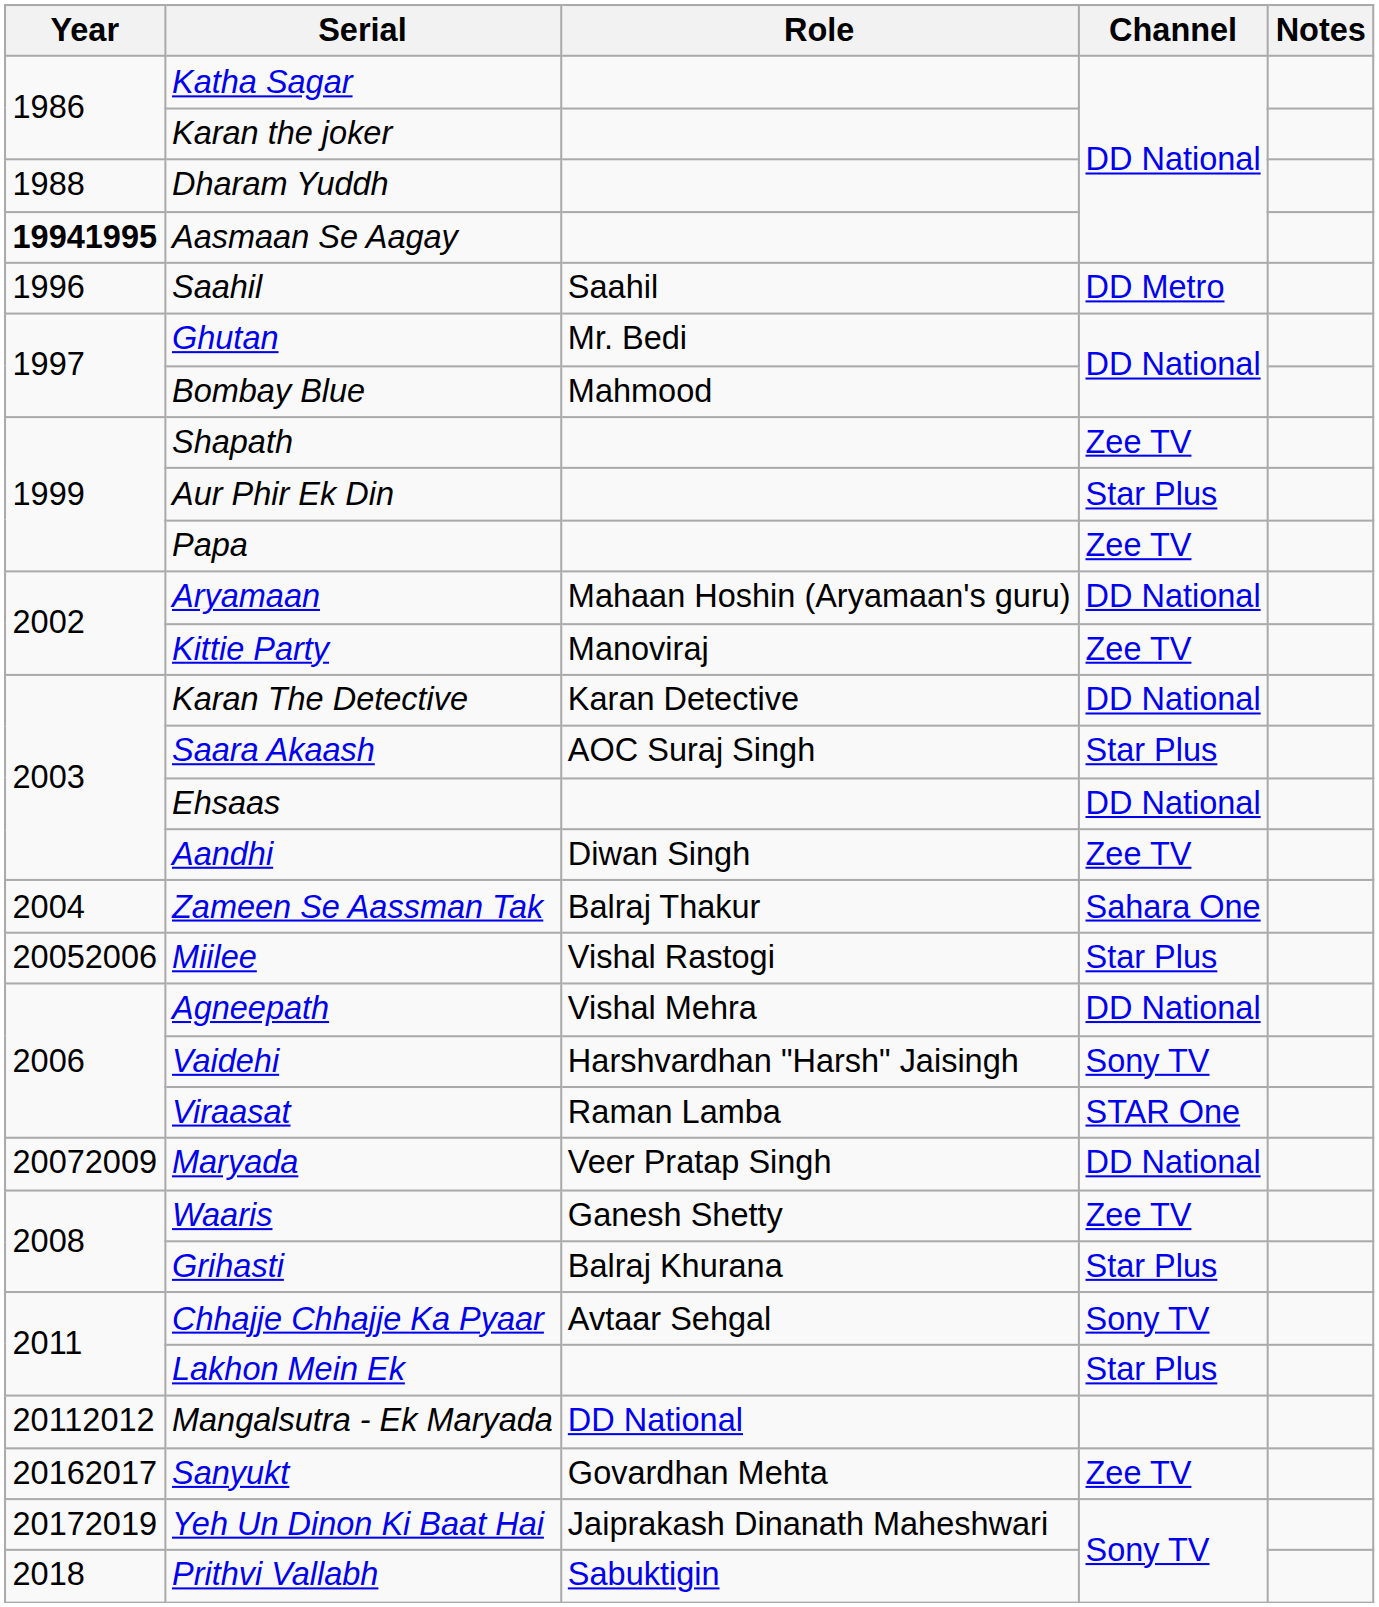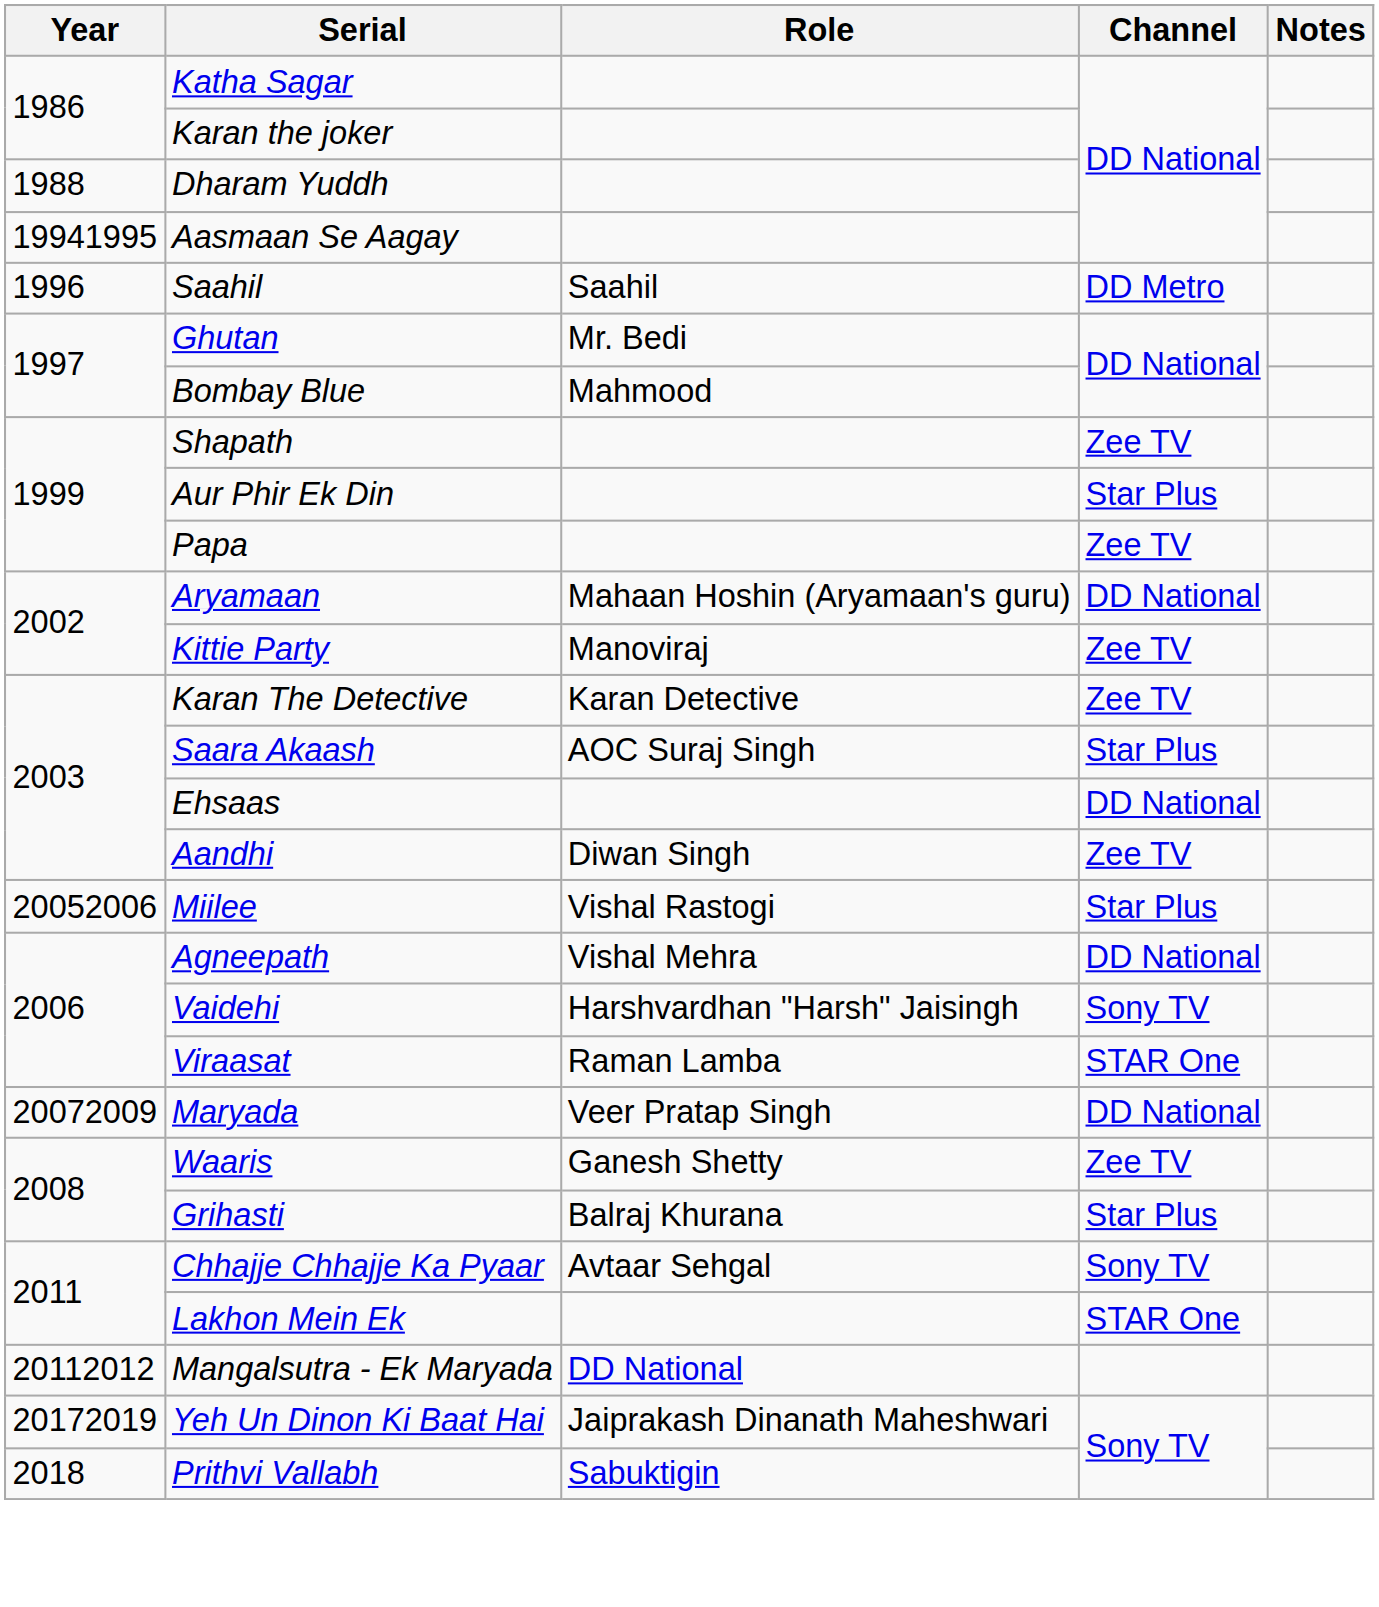Aasmaan Se Aagay | Year: bold -> normal
Karan The Detective | Channel: DD National -> Zee TV
- row: 2004 | Zameen Se Aassman Tak | Balraj Thakur | Sahara One
Lakhon Mein Ek | Channel: Star Plus -> STAR One
- row: 20162017 | Sanyukt | Govardhan Mehta | Zee TV
